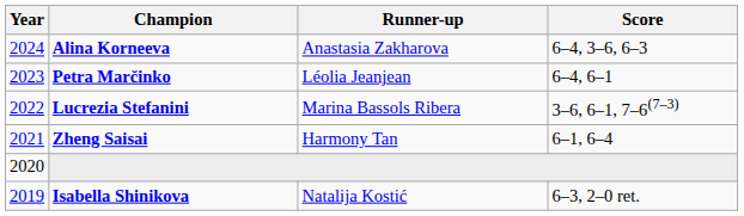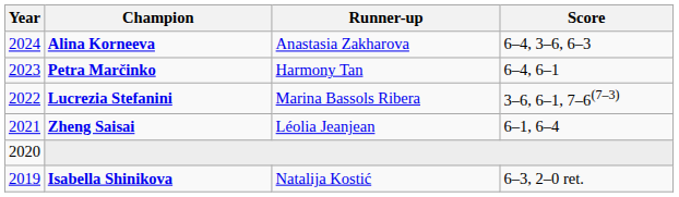Petra Marčinko | Runner-up: Léolia Jeanjean -> Harmony Tan
Zheng Saisai | Runner-up: Harmony Tan -> Léolia Jeanjean
